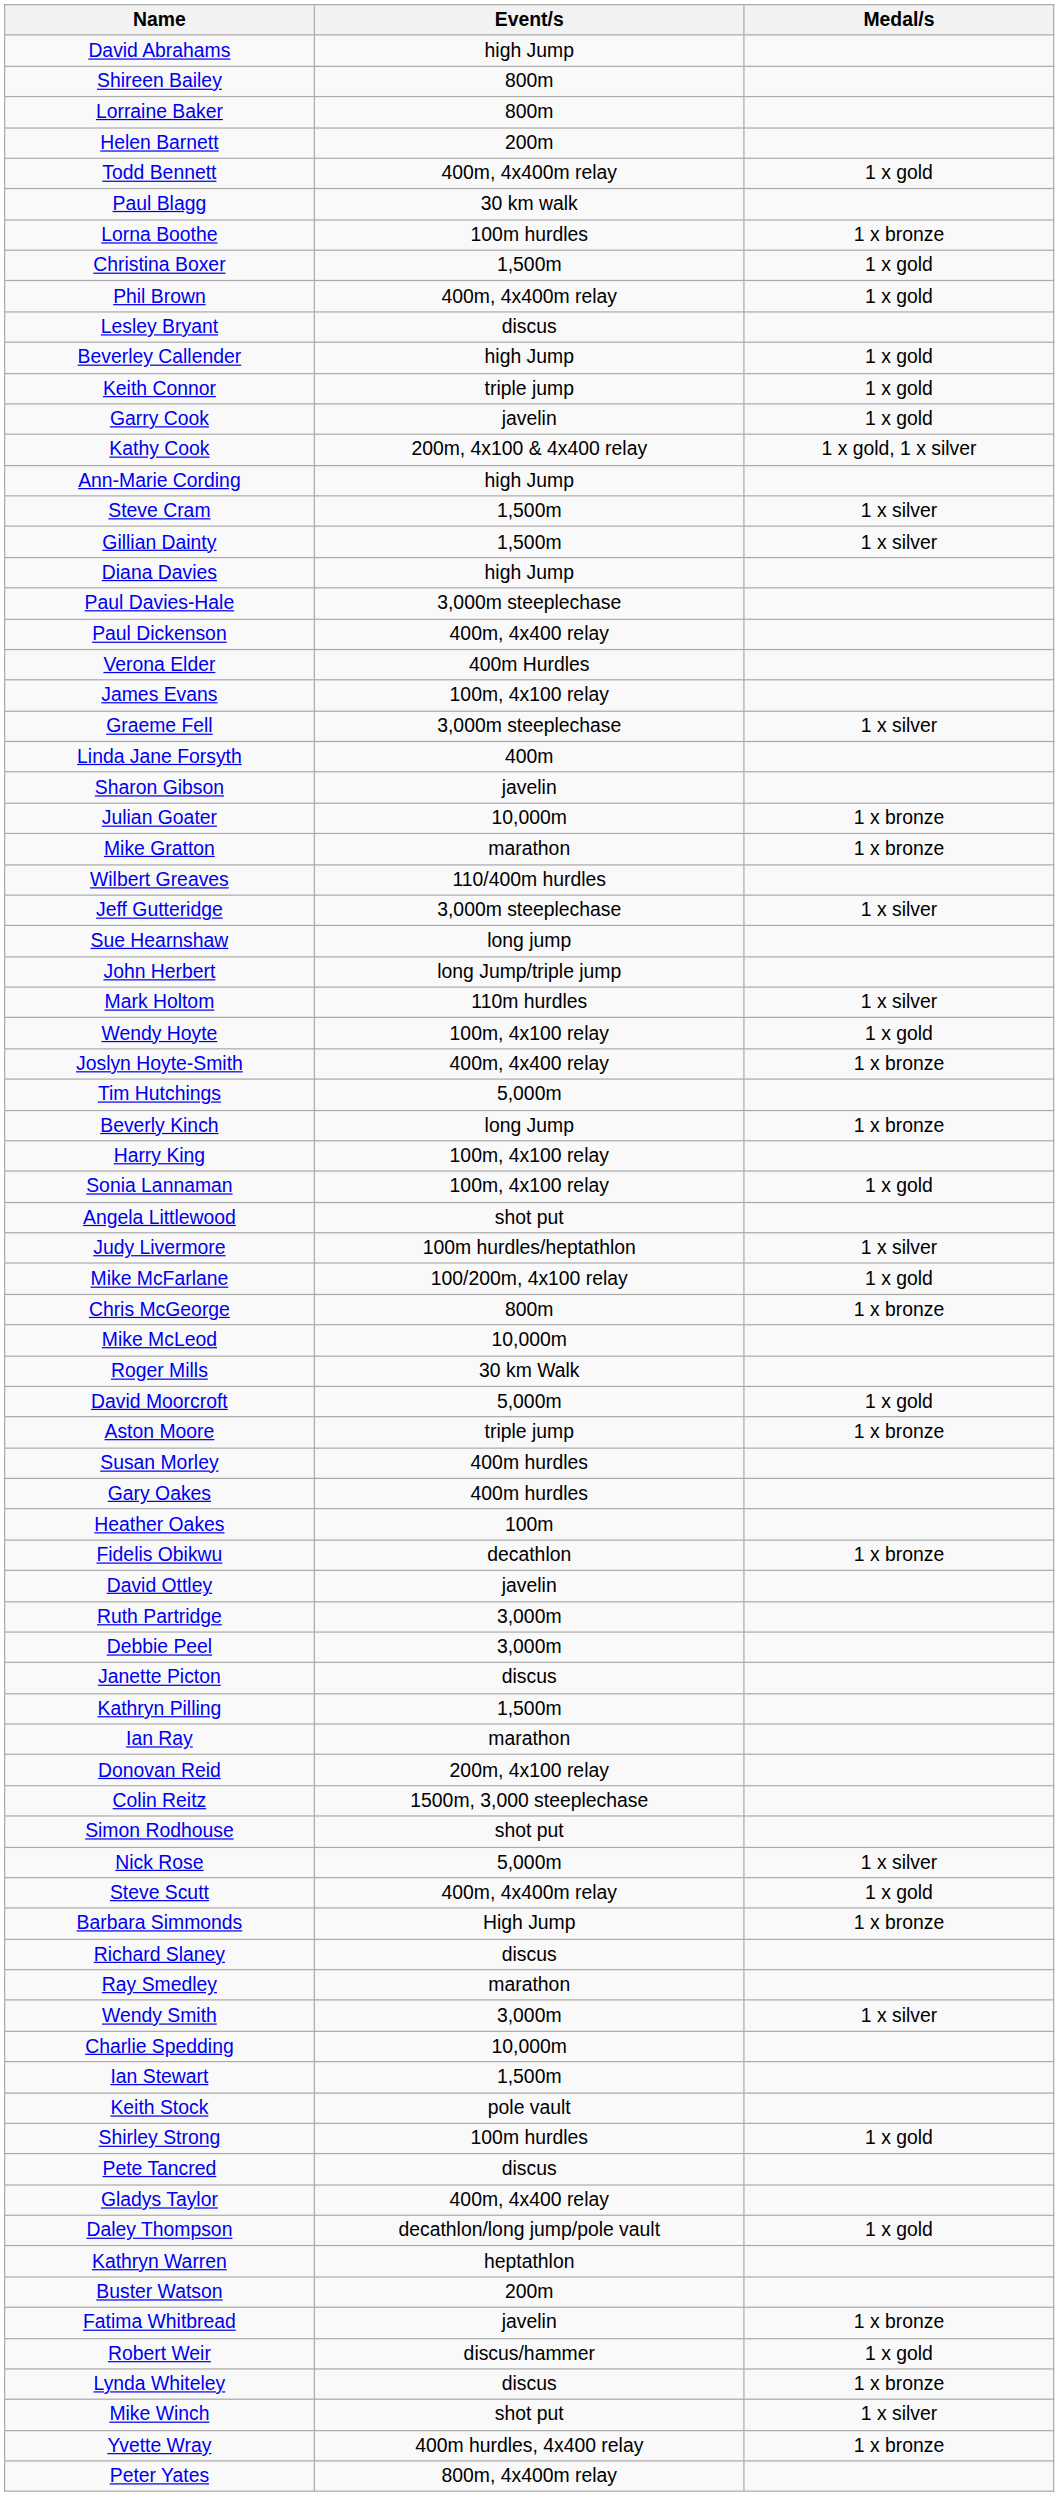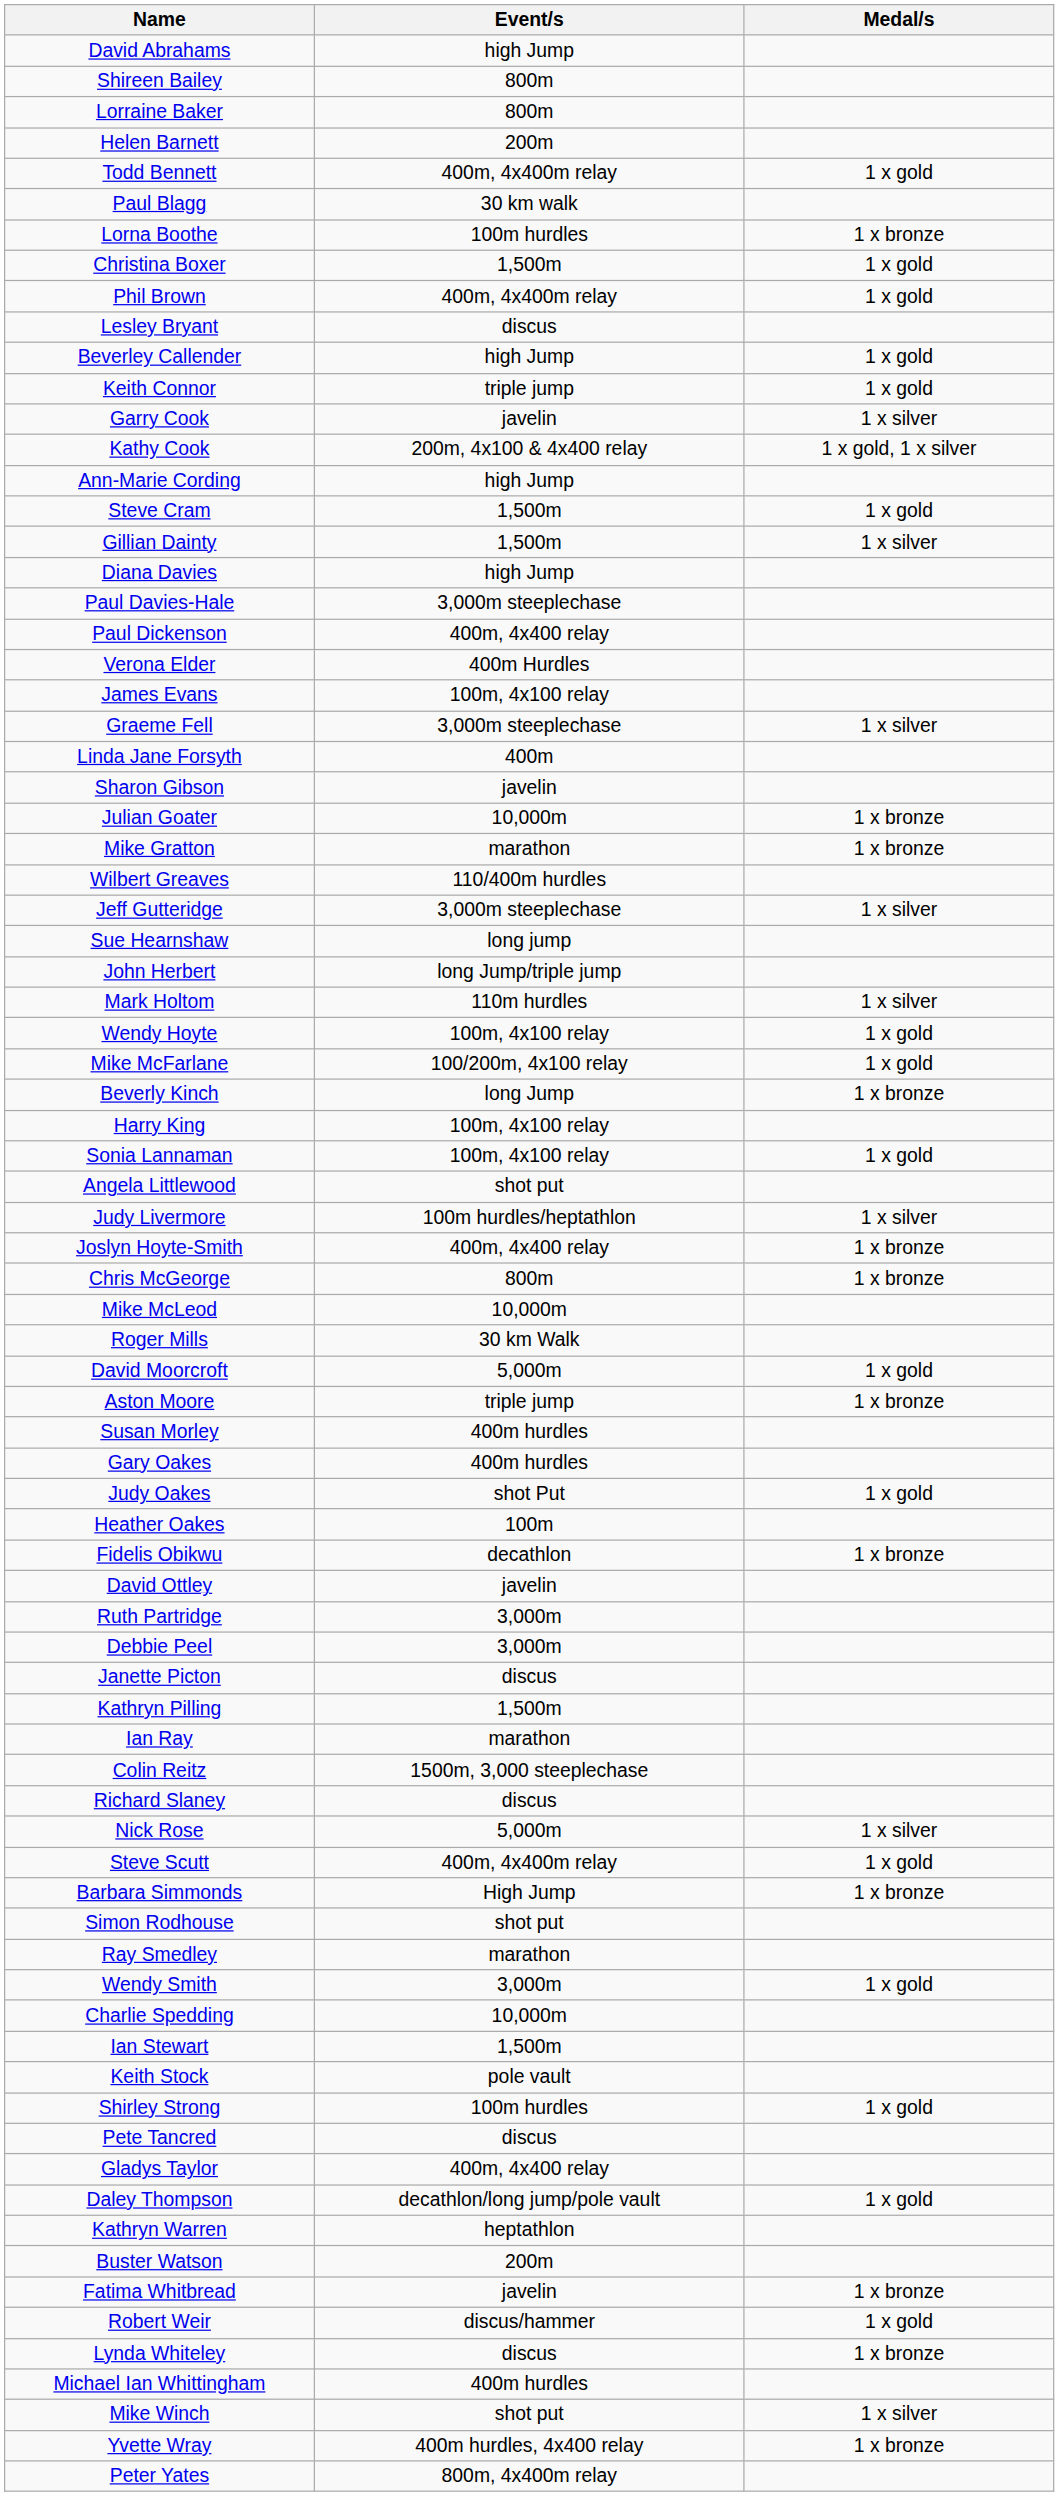Garry Cook | Medal/s: 1 x gold -> 1 x silver
Steve Cram | Medal/s: 1 x silver -> 1 x gold
rows swapped: Joslyn Hoyte-Smith <-> Mike McFarlane
- row: Tim Hutchings | 5,000m
+ row: Judy Oakes | shot Put | 1 x gold
- row: Donovan Reid | 200m, 4x100 relay
rows swapped: Simon Rodhouse <-> Richard Slaney
Wendy Smith | Medal/s: 1 x silver -> 1 x gold
+ row: Michael Ian Whittingham | 400m hurdles
